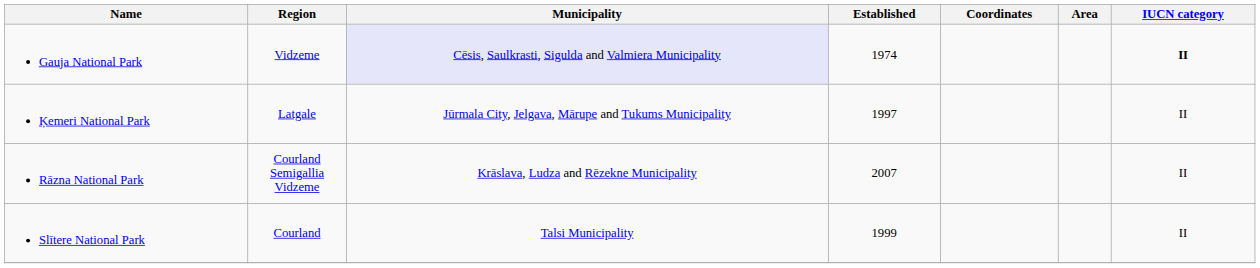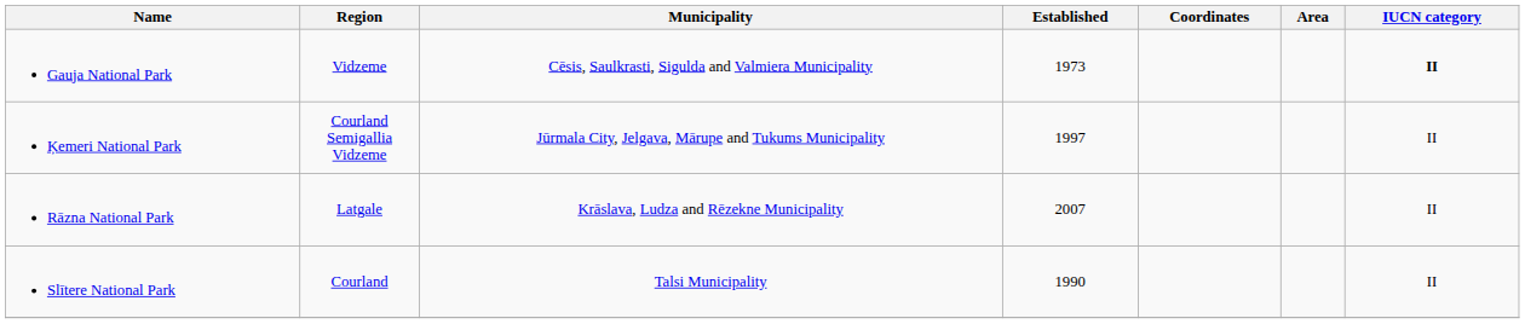Gauja National Park | Municipality: lavender background -> no background
Gauja National Park | Established: 1974 -> 1973
Ķemeri National Park | Region: Latgale -> Courland Semigallia Vidzeme
Rāzna National Park | Region: Courland Semigallia Vidzeme -> Latgale
Slītere National Park | Established: 1999 -> 1990
